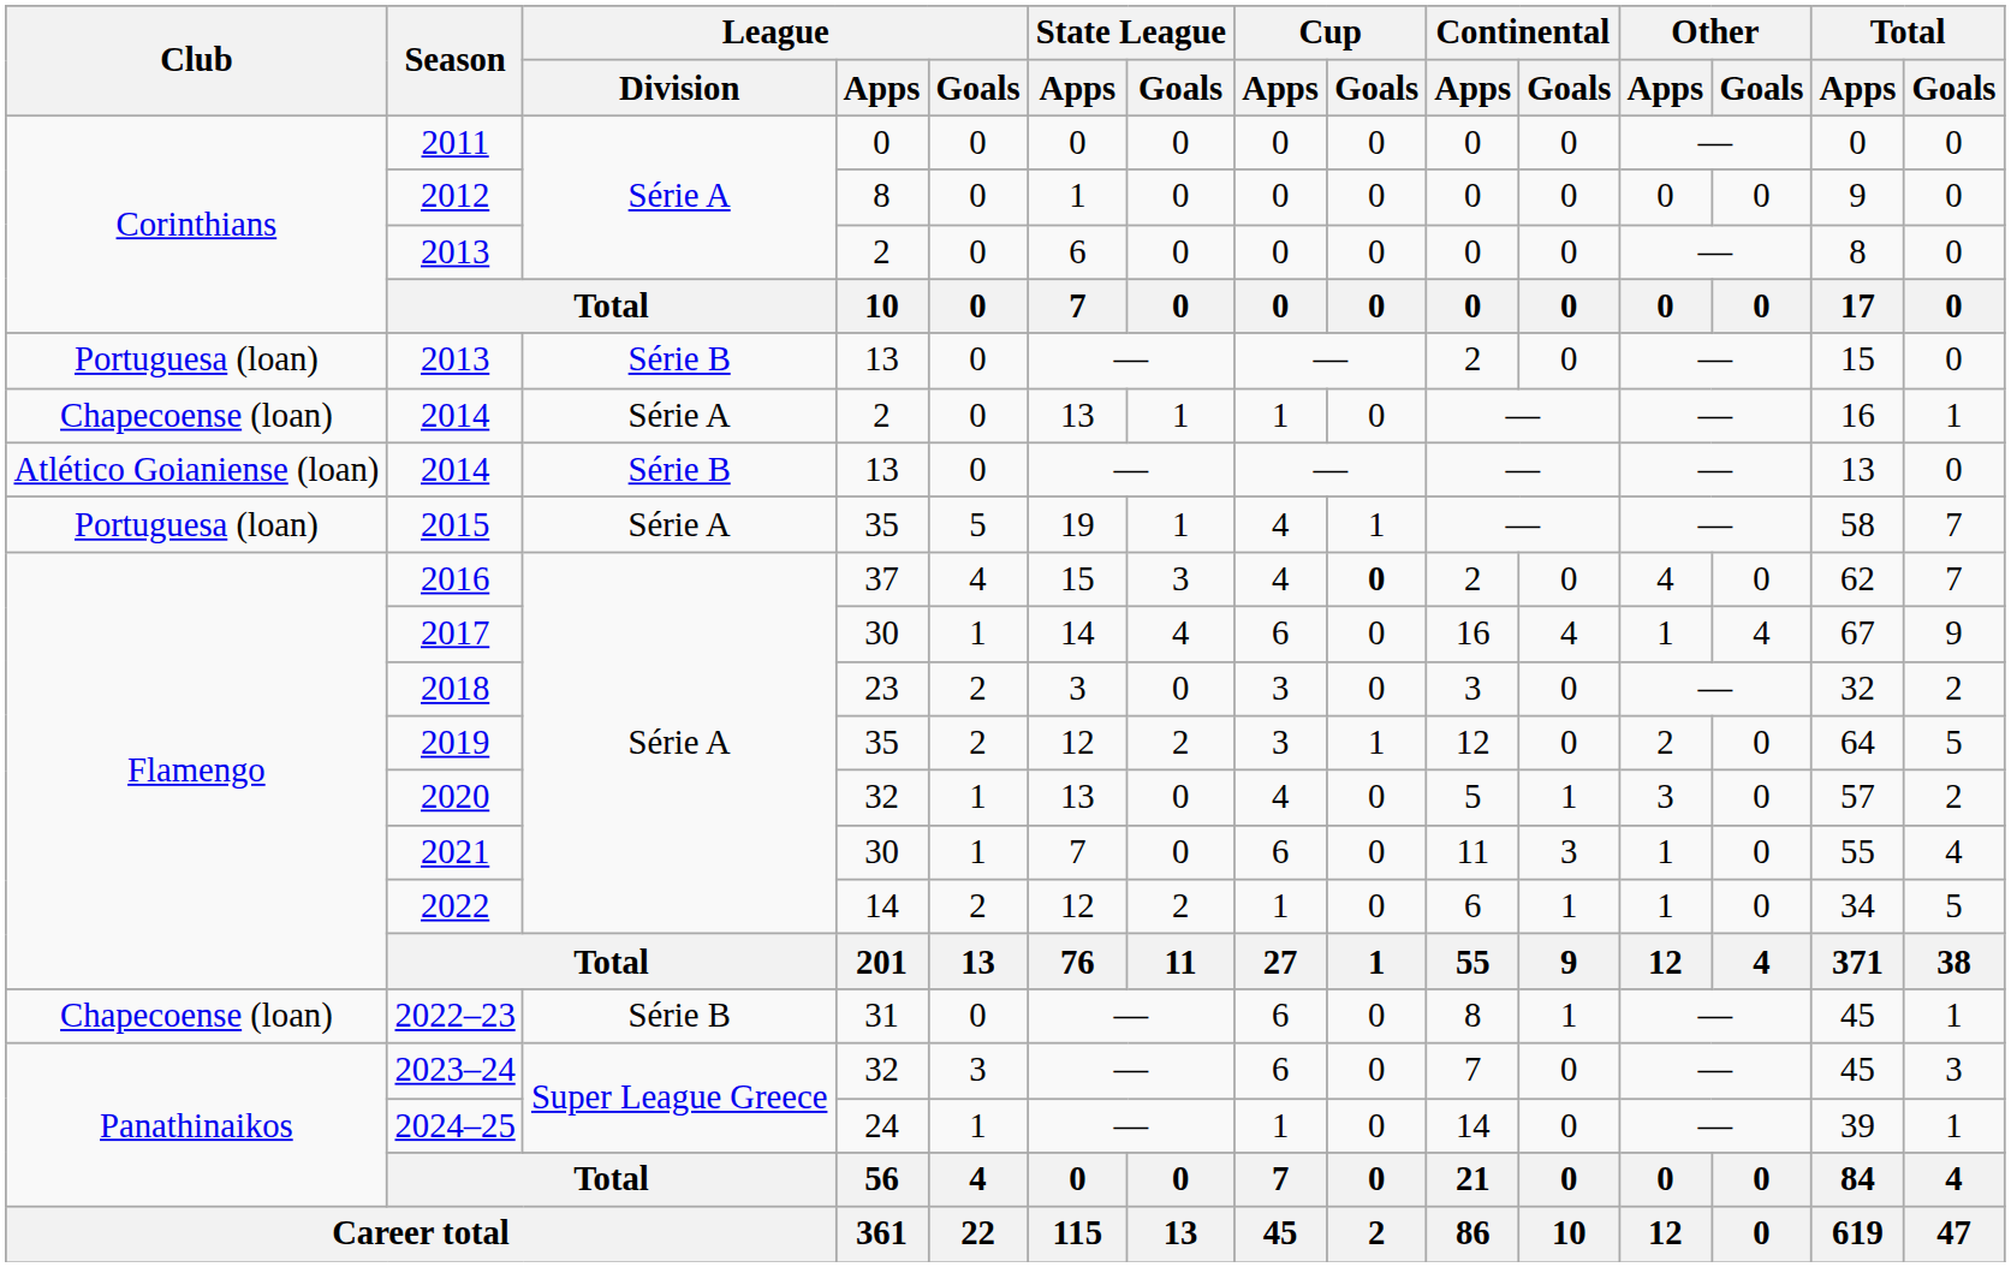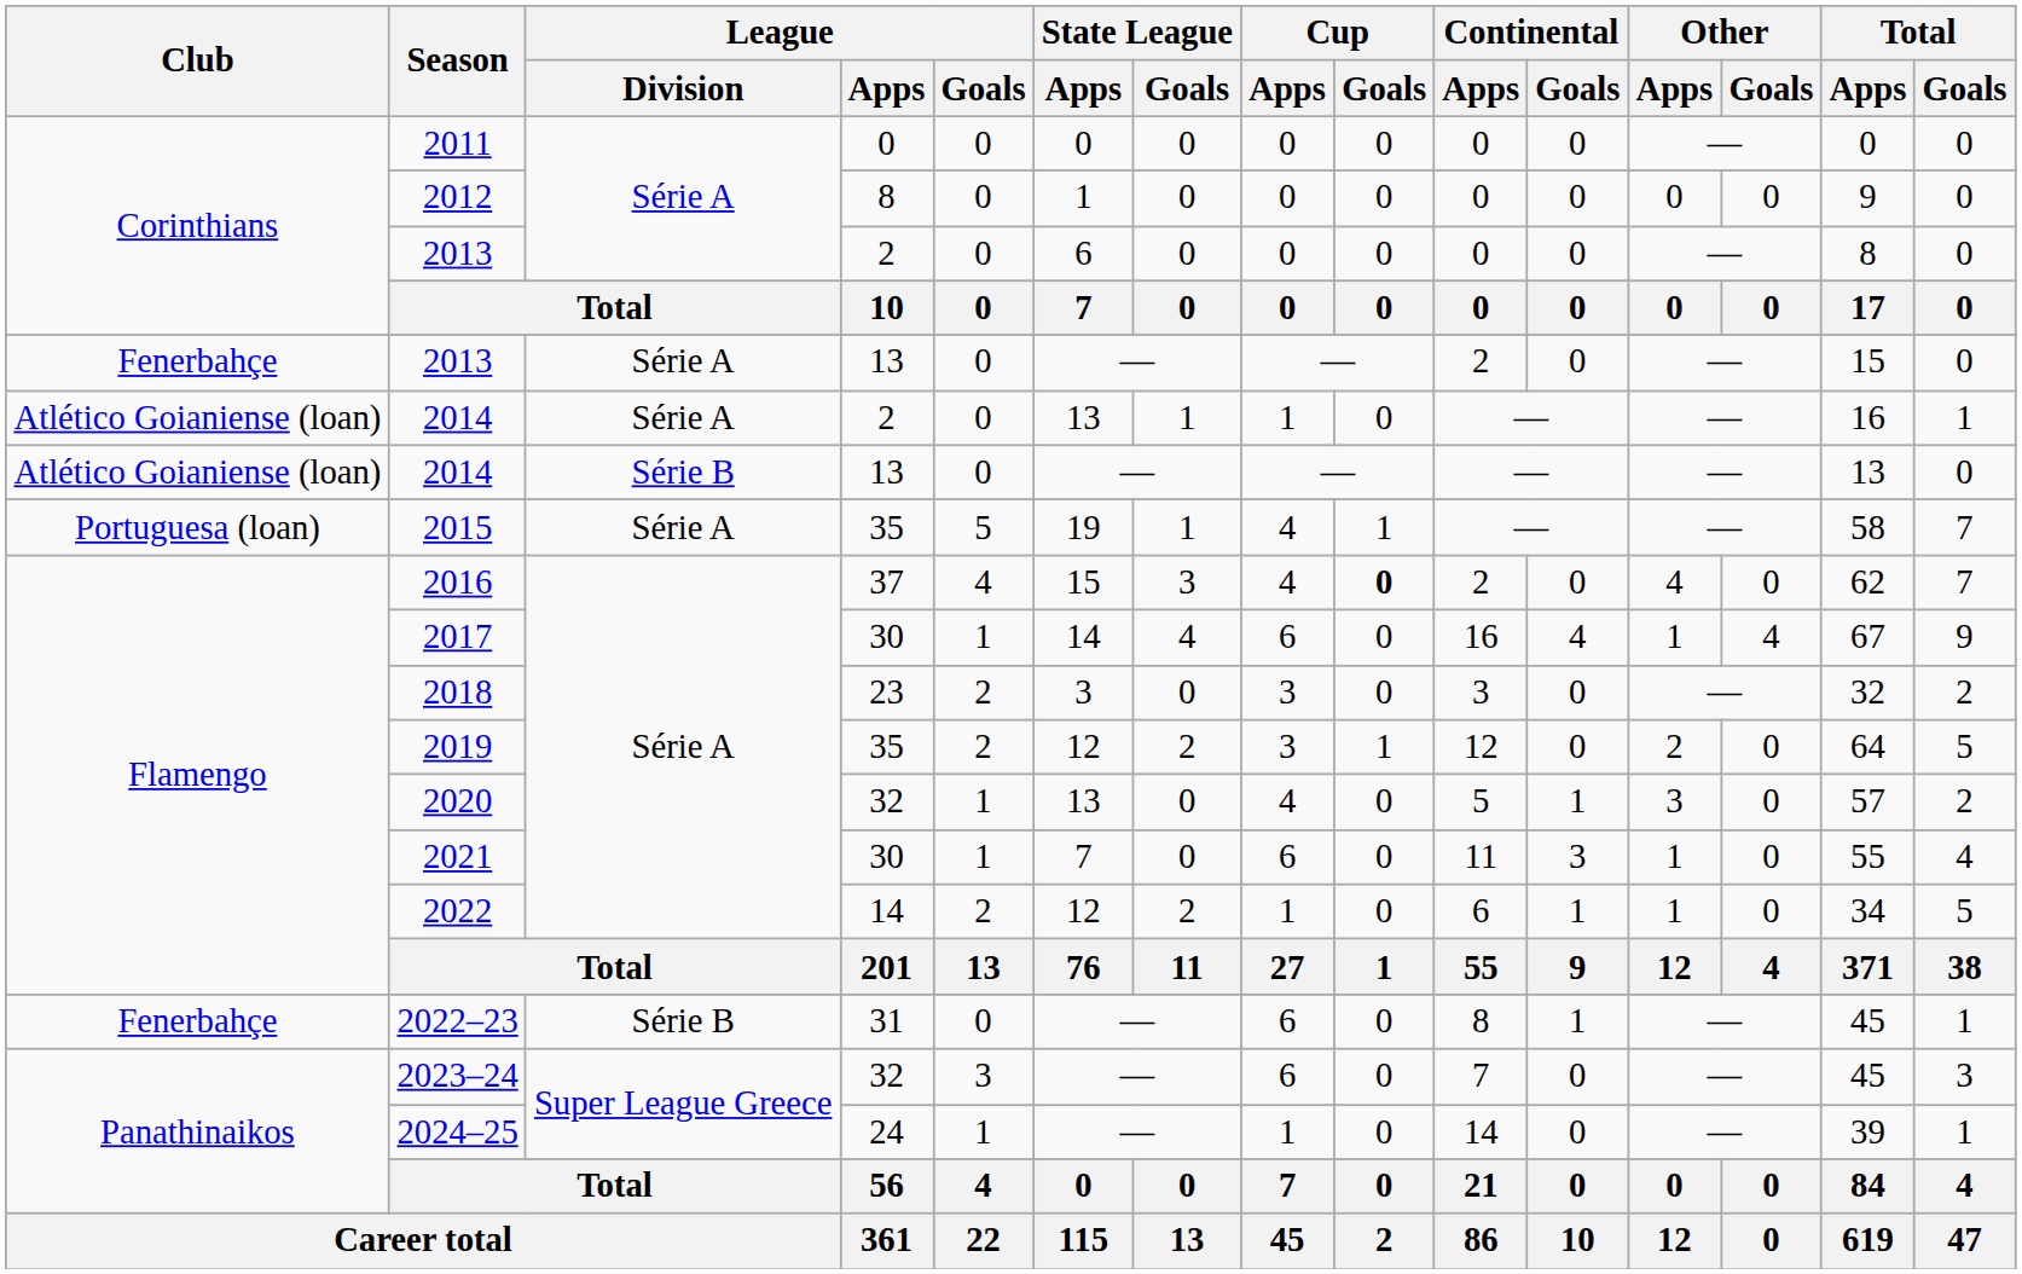2013 / 13 | Club: Portuguesa (loan) -> Fenerbahçe
2013 / 13 | League / Division: Série B -> Série A
2014 / 2 | Club: Chapecoense (loan) -> Atlético Goianiense (loan)
2022–23 | Club: Chapecoense (loan) -> Fenerbahçe
